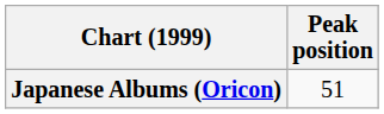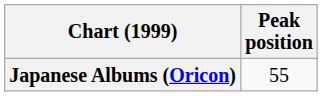Japanese Albums (Oricon) | Peak position: 51 -> 55
